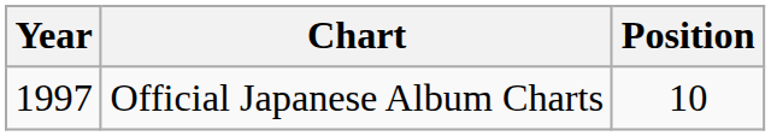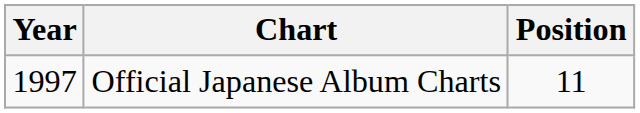Official Japanese Album Charts | Position: 10 -> 11
